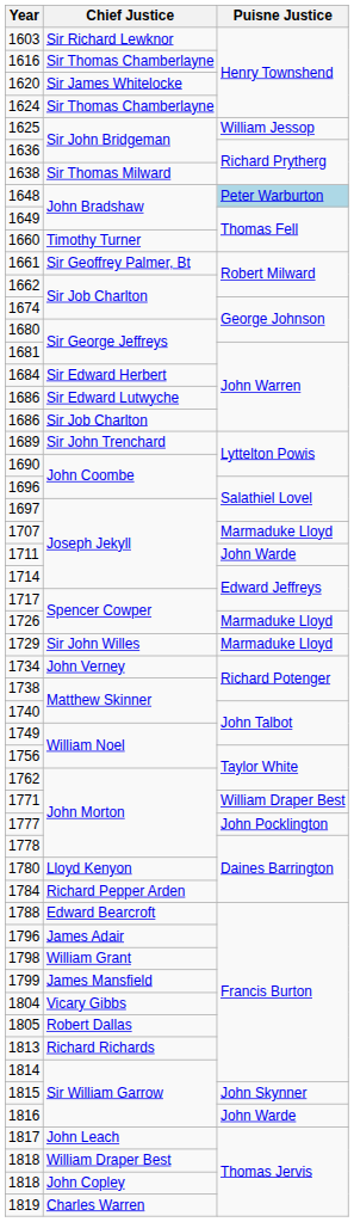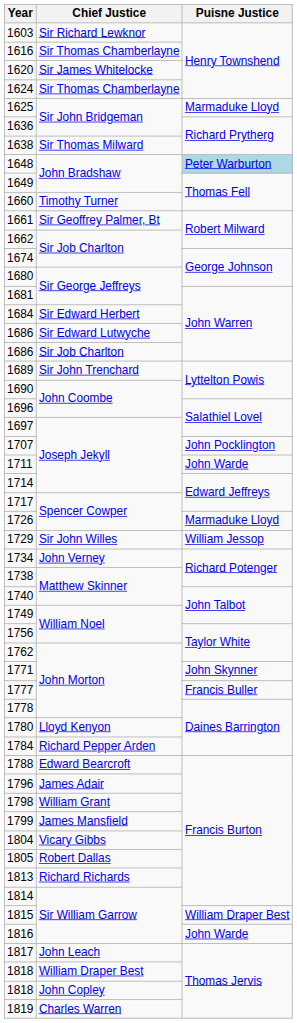1625 | Puisne Justice: William Jessop -> Marmaduke Lloyd
1707 | Puisne Justice: Marmaduke Lloyd -> John Pocklington
1729 | Puisne Justice: Marmaduke Lloyd -> William Jessop
1771 | Puisne Justice: William Draper Best -> John Skynner
1777 | Puisne Justice: John Pocklington -> Francis Buller
1815 | Puisne Justice: John Skynner -> William Draper Best
